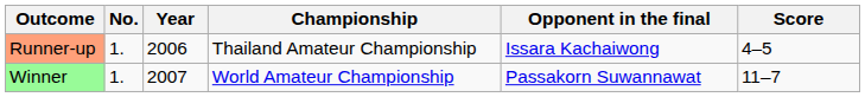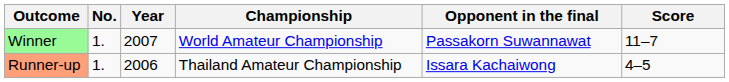rows swapped: Runner-up <-> Winner
